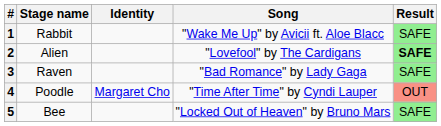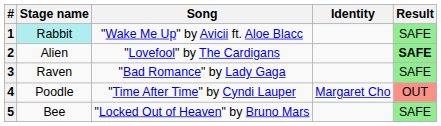columns swapped: Song <-> Identity
1 | Stage name: no background -> paleturquoise background
